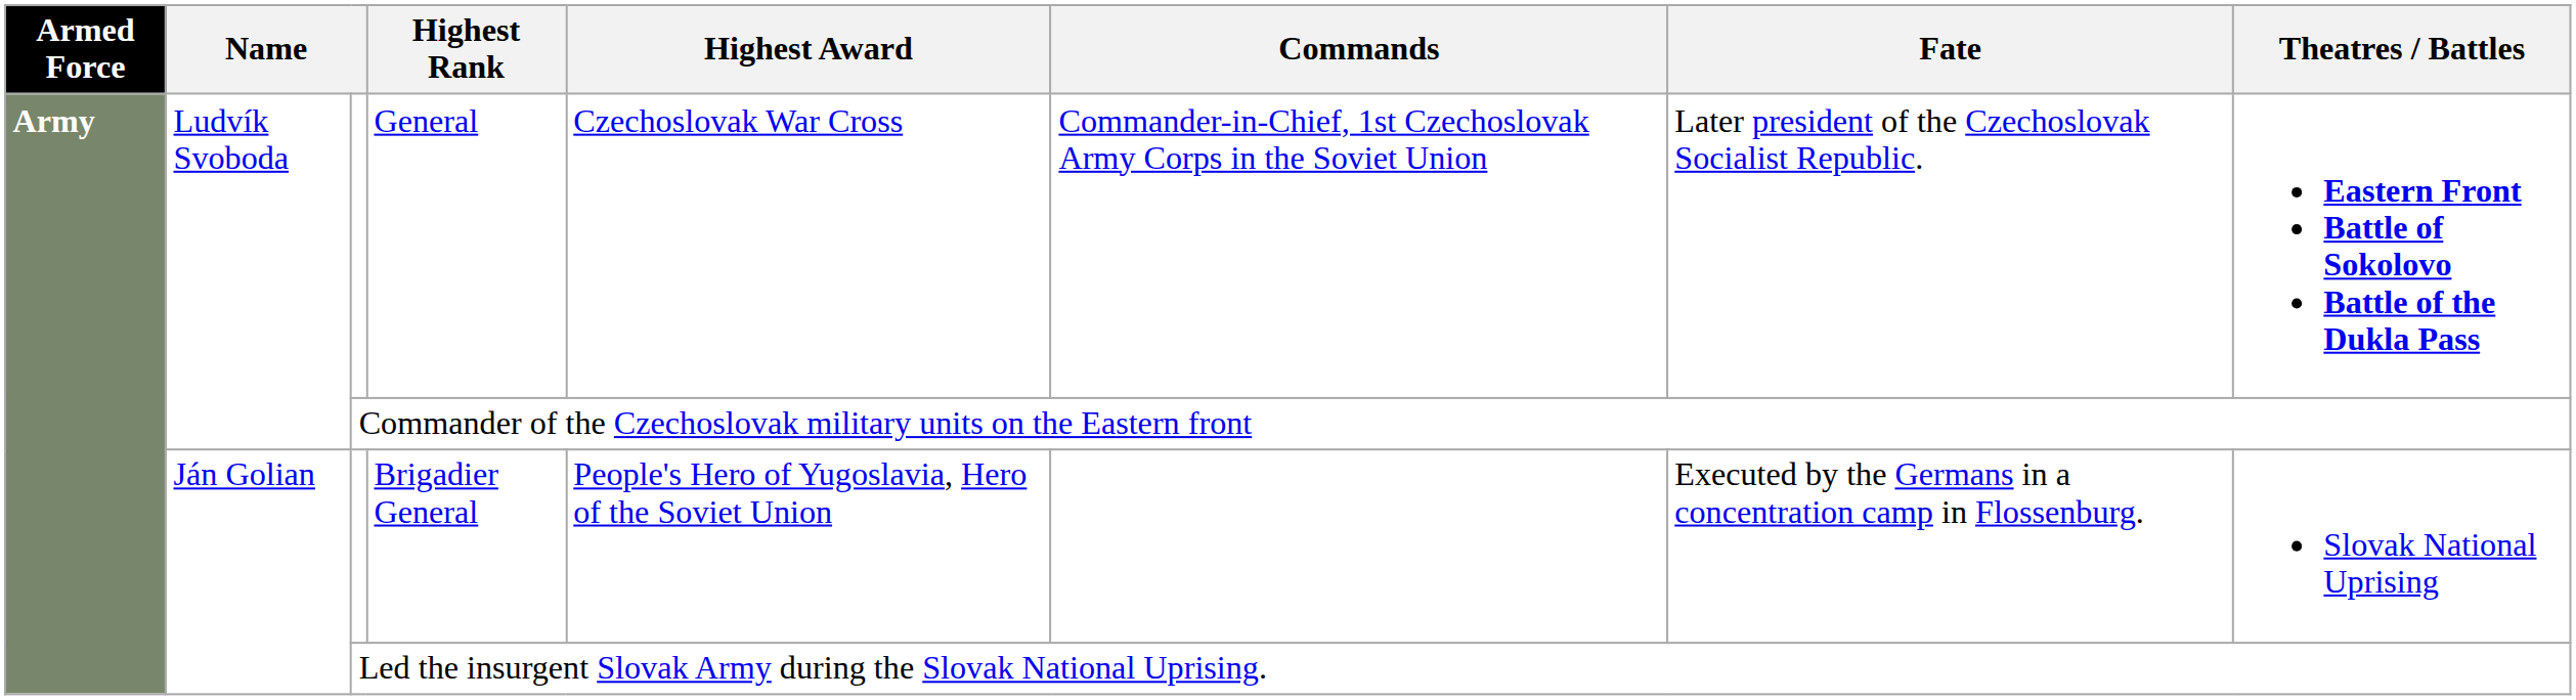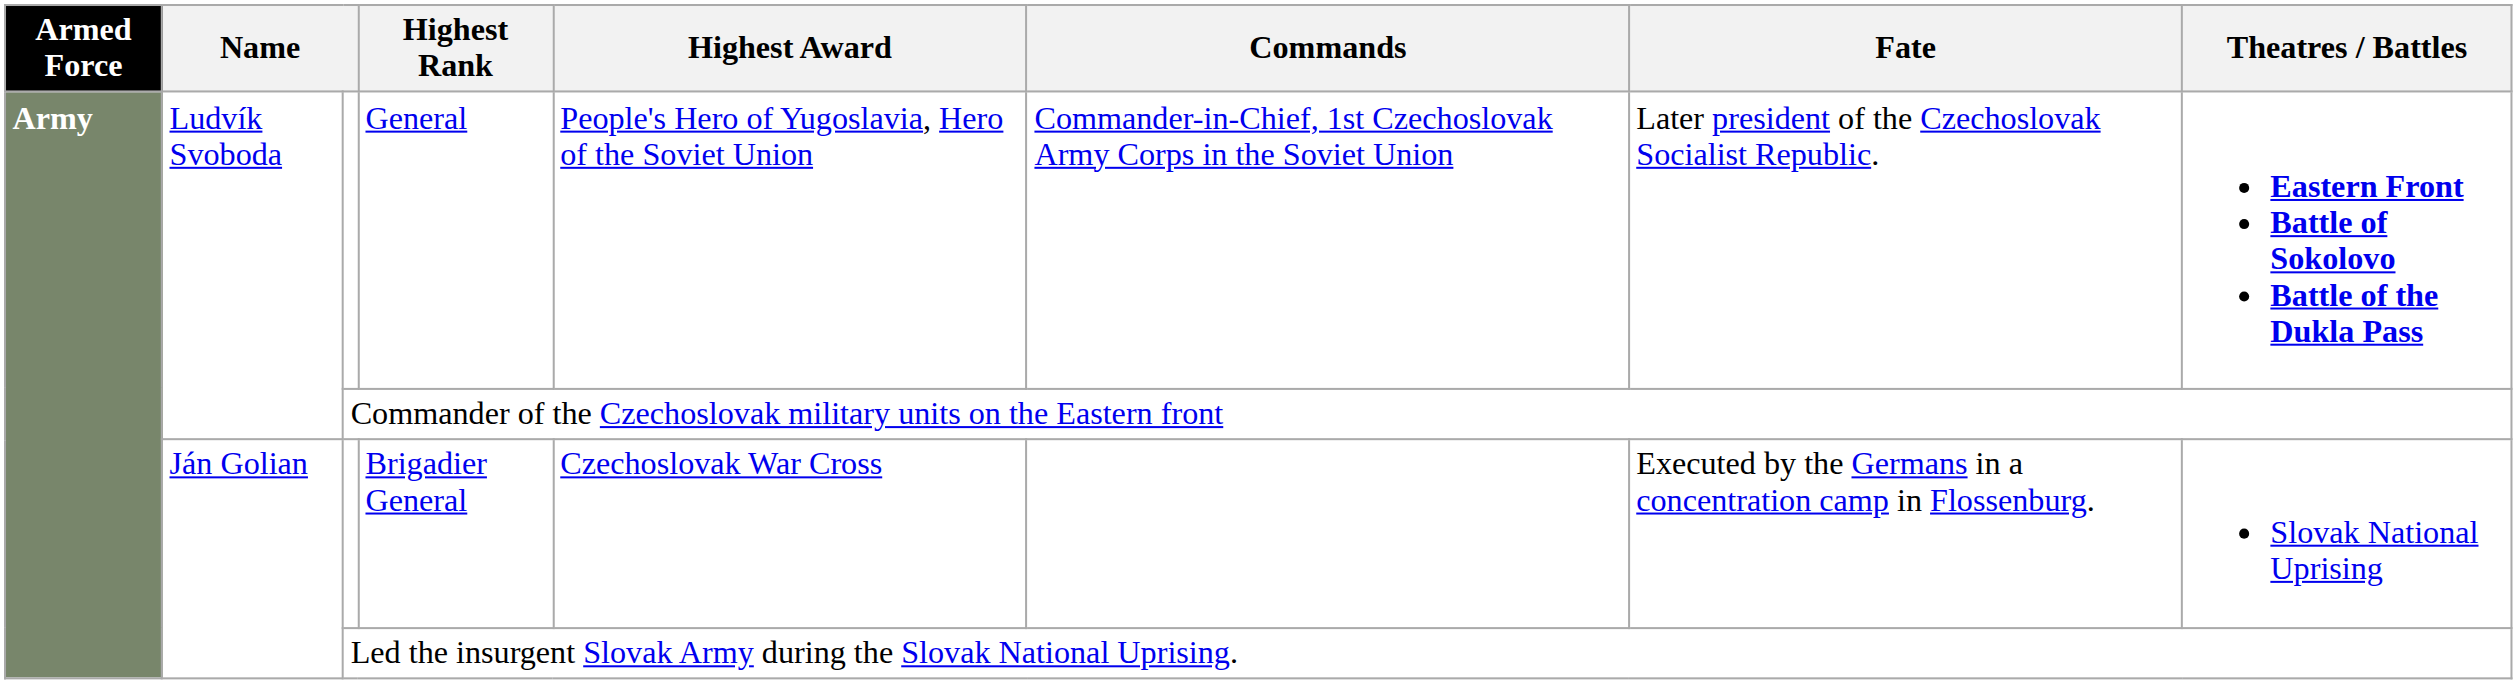General | Highest Award: Czechoslovak War Cross -> People's Hero of Yugoslavia, Hero of the Soviet Union
Brigadier General | Highest Award: People's Hero of Yugoslavia, Hero of the Soviet Union -> Czechoslovak War Cross
